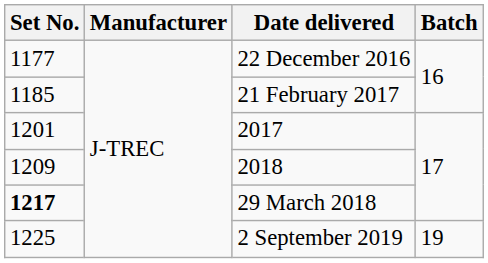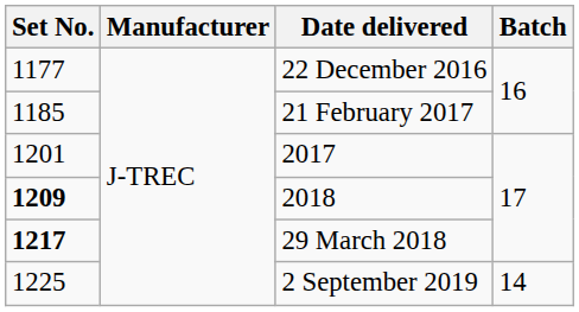2018 | Set No.: normal -> bold
2 September 2019 | Batch: 19 -> 14
